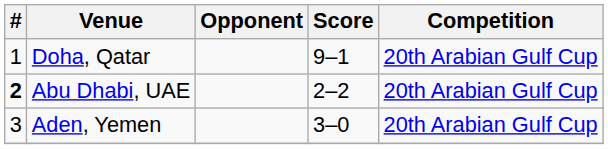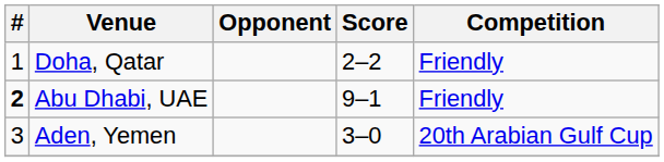Doha, Qatar | Score: 9–1 -> 2–2
Doha, Qatar | Competition: 20th Arabian Gulf Cup -> Friendly
Abu Dhabi, UAE | Score: 2–2 -> 9–1
Abu Dhabi, UAE | Competition: 20th Arabian Gulf Cup -> Friendly
